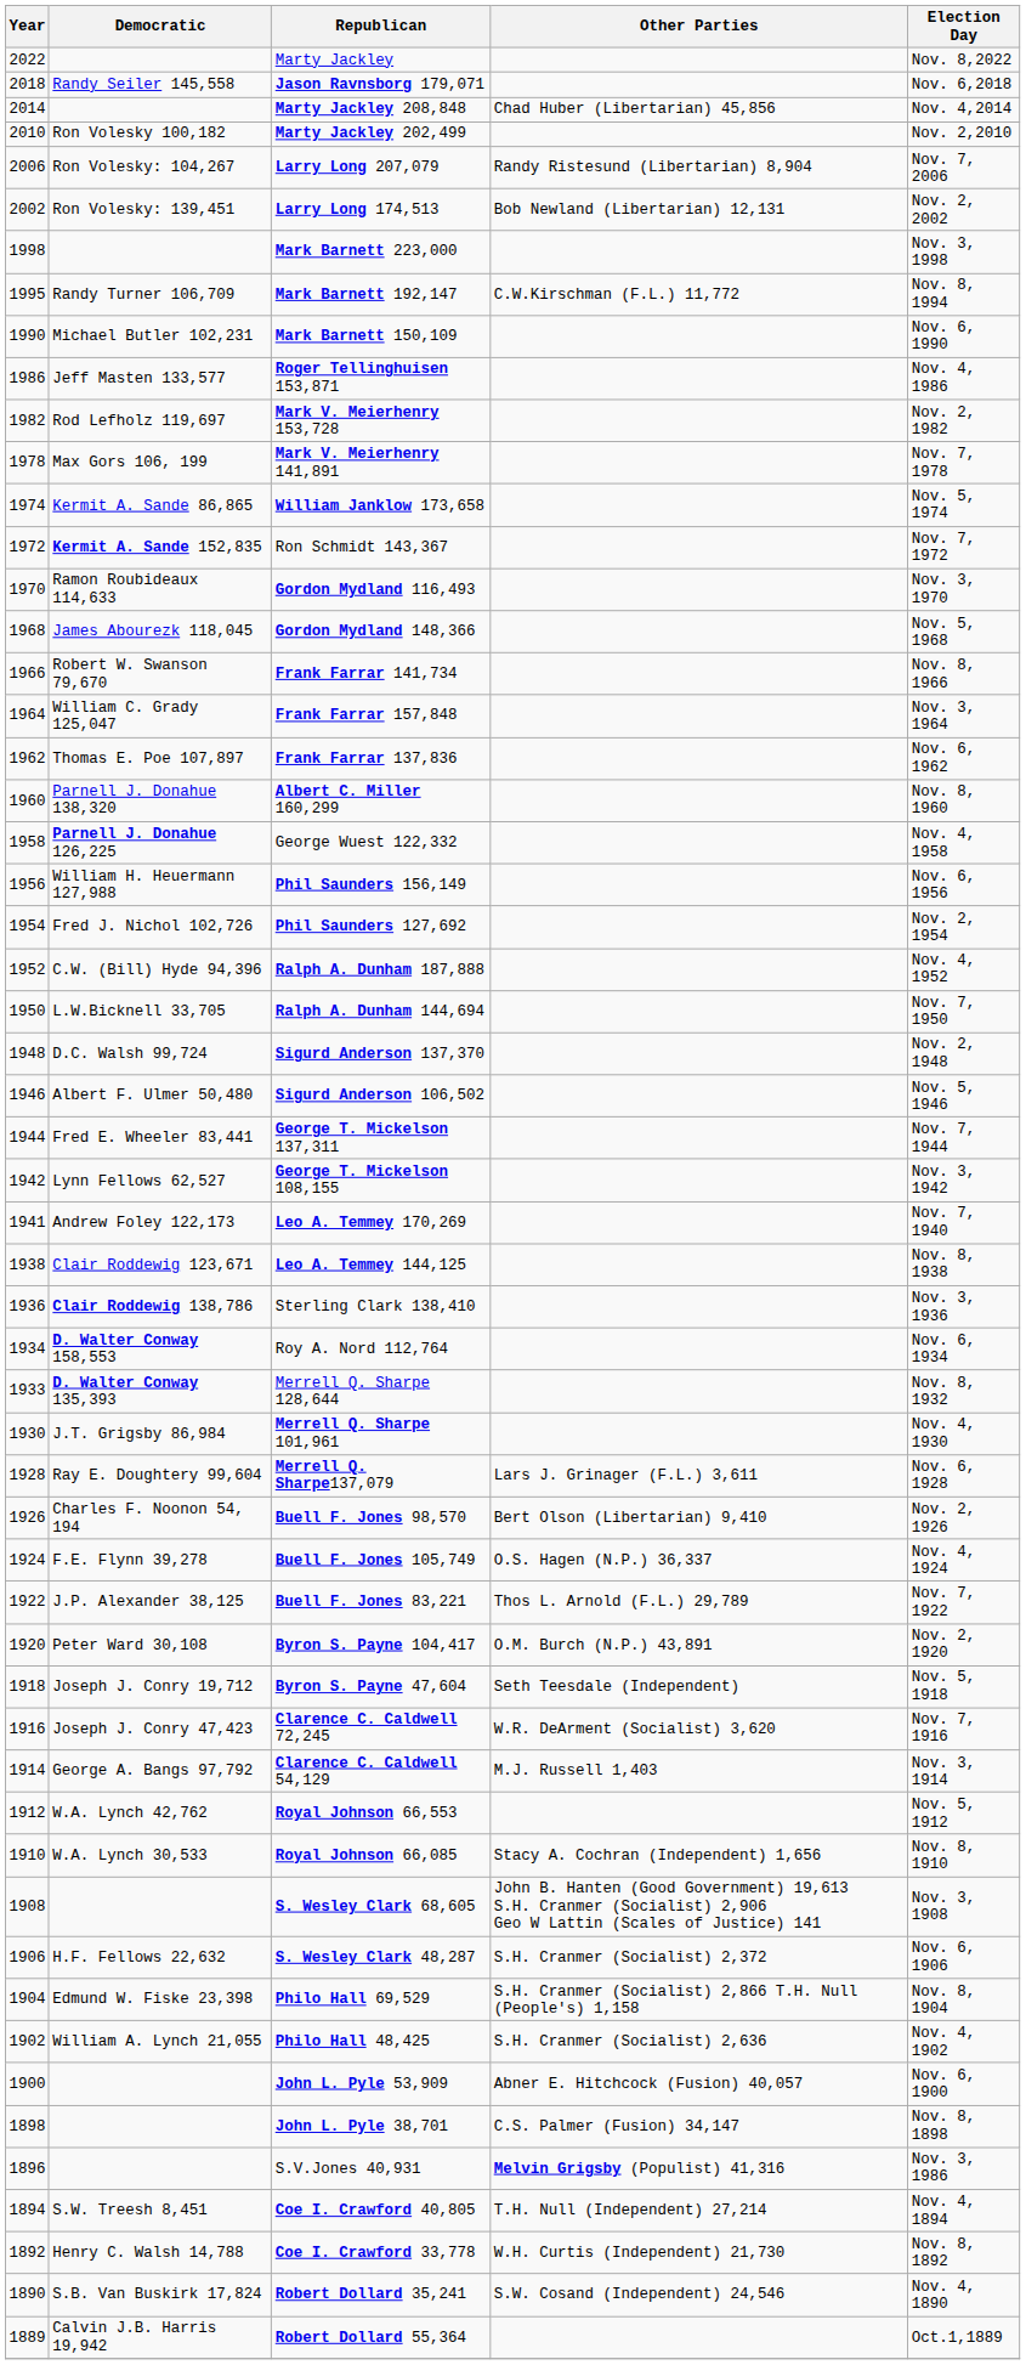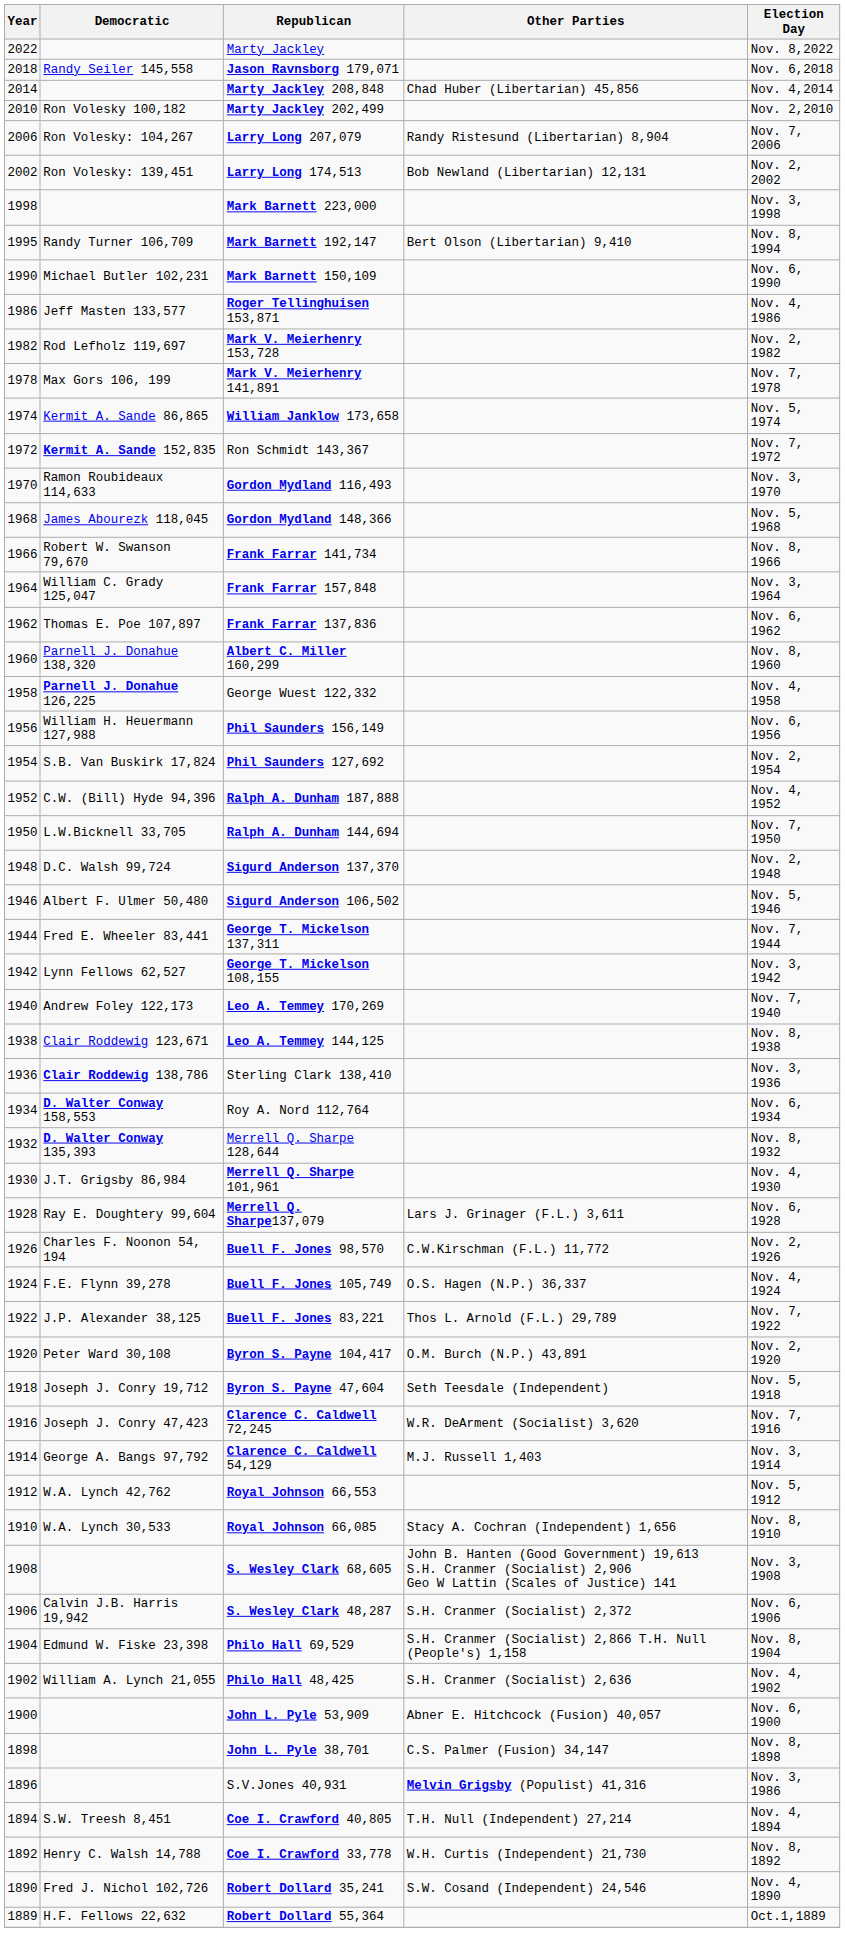Mark Barnett 192,147 | Other Parties: C.W.Kirschman (F.L.) 11,772 -> Bert Olson (Libertarian) 9,410
Phil Saunders 127,692 | Democratic: Fred J. Nichol 102,726 -> S.B. Van Buskirk 17,824
Leo A. Temmey 170,269 | Year: 1941 -> 1940
Merrell Q. Sharpe 128,644 | Year: 1933 -> 1932
Buell F. Jones 98,570 | Other Parties: Bert Olson (Libertarian) 9,410 -> C.W.Kirschman (F.L.) 11,772
S. Wesley Clark 48,287 | Democratic: H.F. Fellows 22,632 -> Calvin J.B. Harris 19,942
Robert Dollard 35,241 | Democratic: S.B. Van Buskirk 17,824 -> Fred J. Nichol 102,726
Robert Dollard 55,364 | Democratic: Calvin J.B. Harris 19,942 -> H.F. Fellows 22,632
